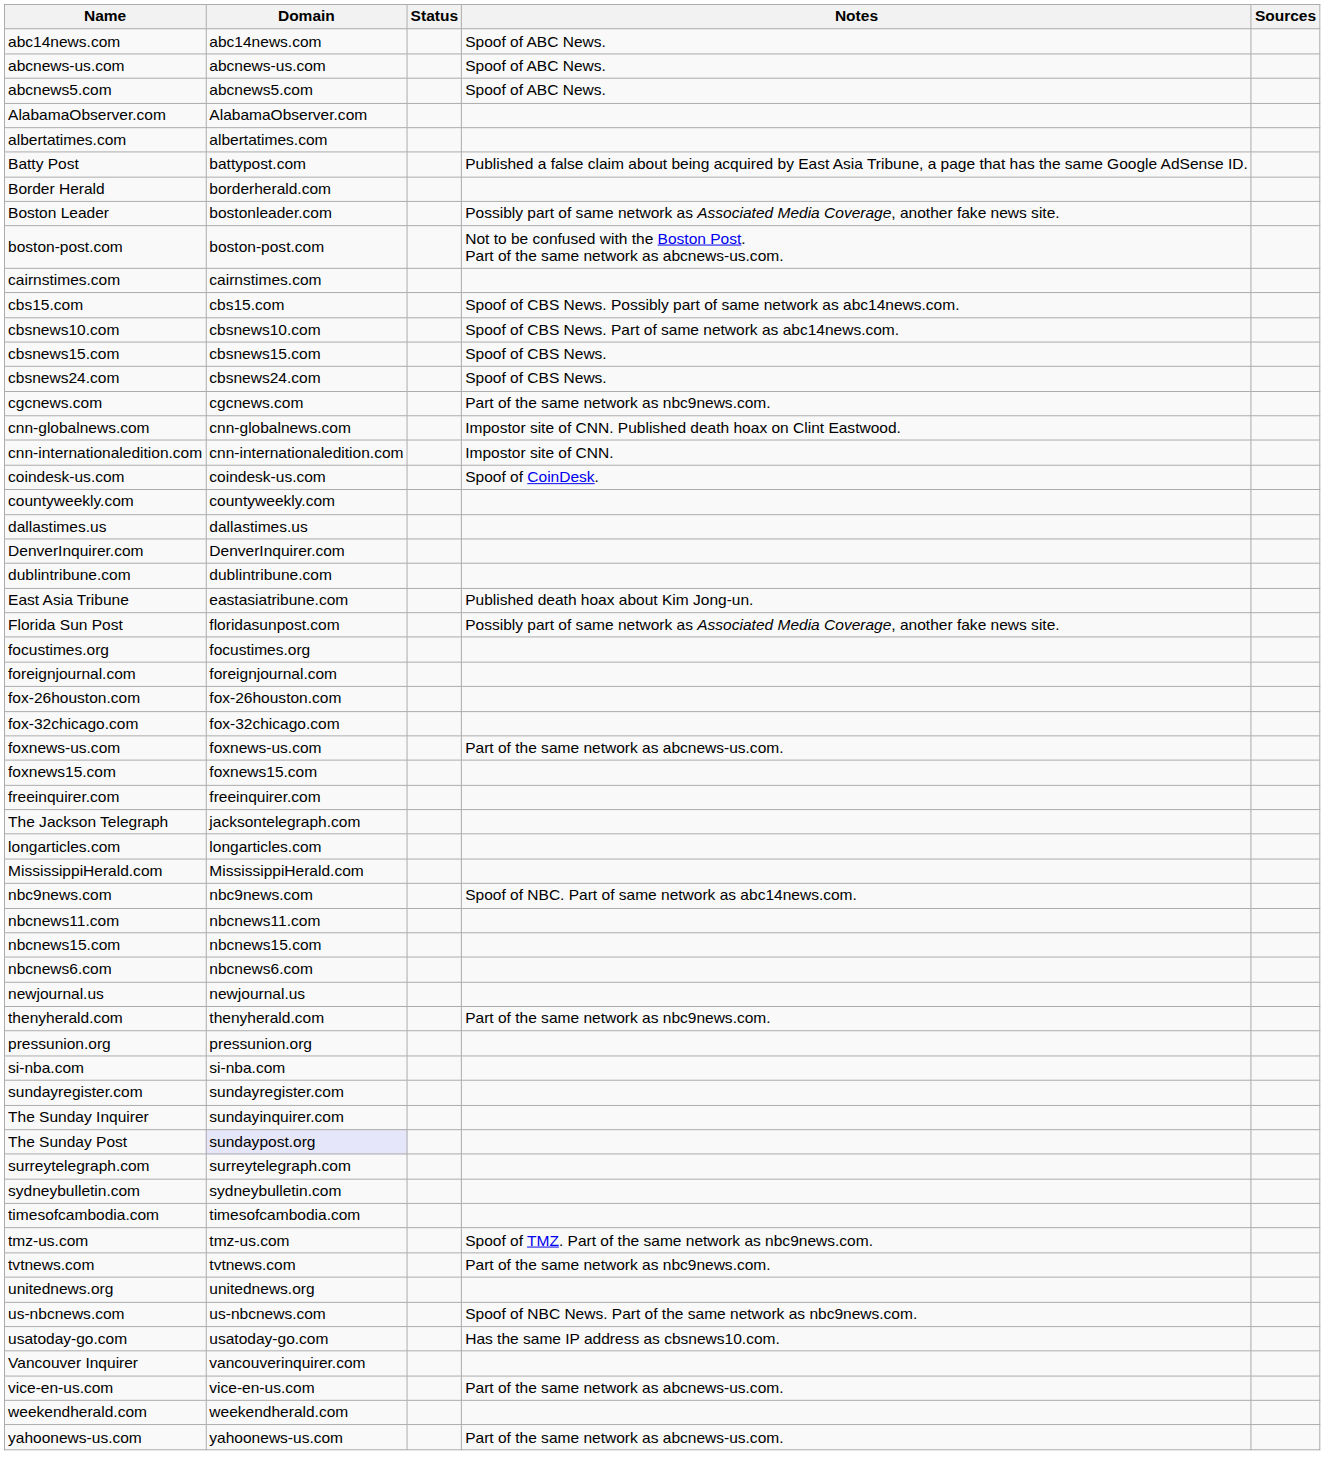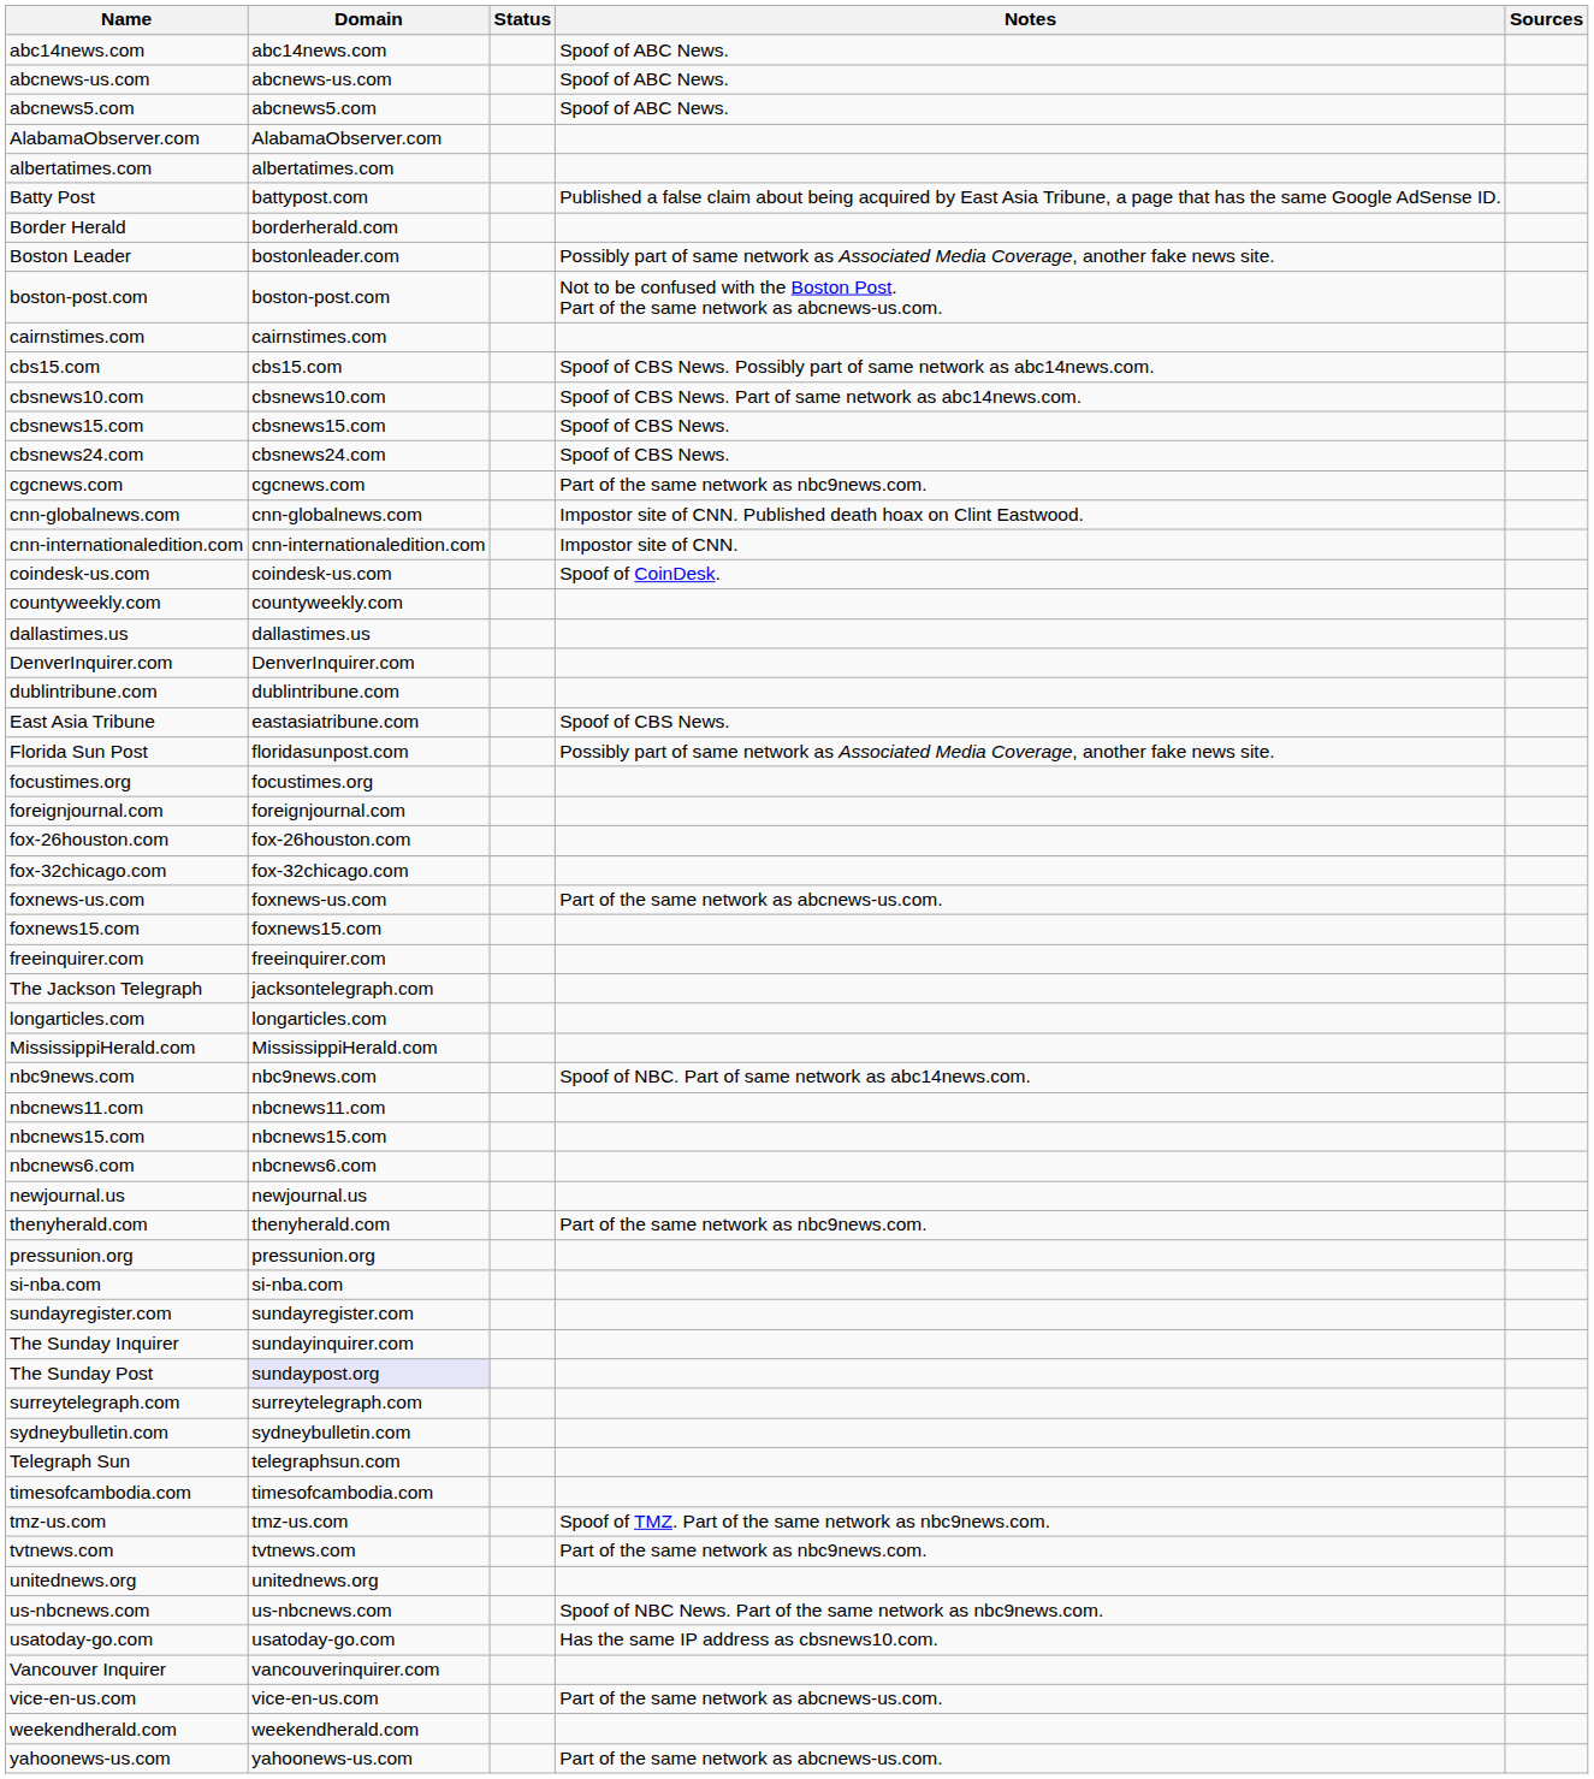East Asia Tribune | Notes: Published death hoax about Kim Jong-un. -> Spoof of CBS News.
+ row: Telegraph Sun | telegraphsun.com
